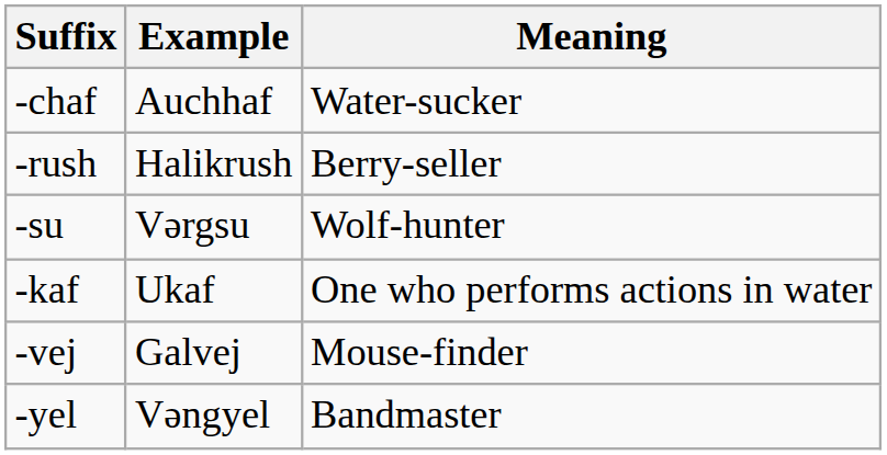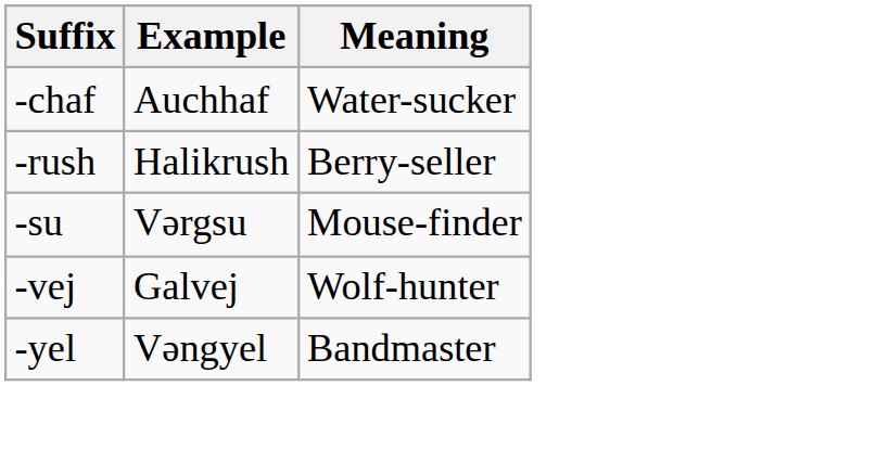-su | Meaning: Wolf-hunter -> Mouse-finder
- row: -kaf | Ukaf | One who performs actions in water
-vej | Meaning: Mouse-finder -> Wolf-hunter
